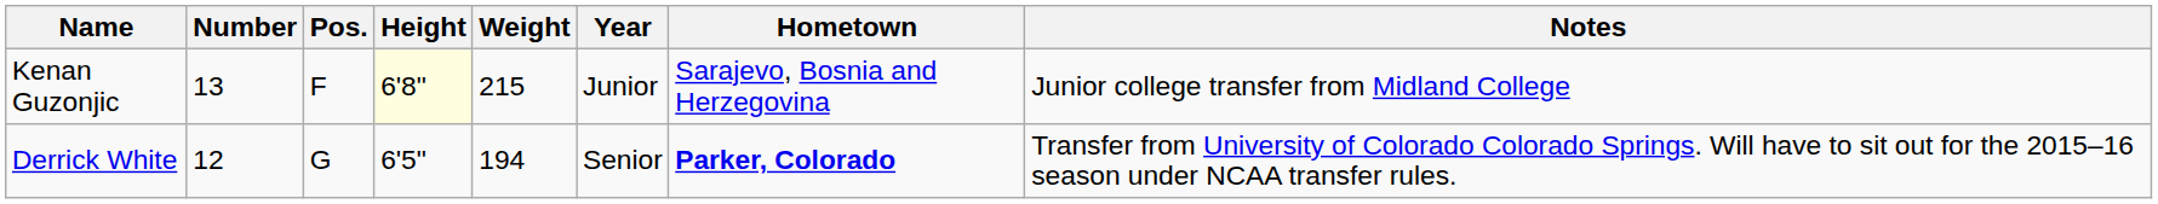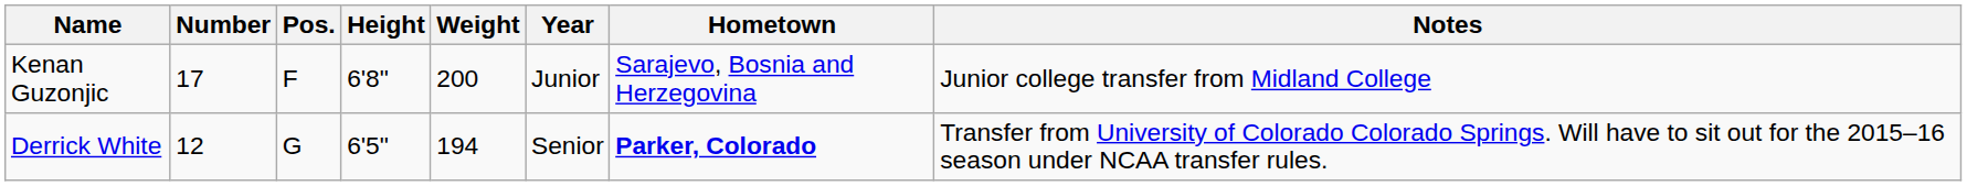Kenan Guzonjic | Number: 13 -> 17
Kenan Guzonjic | Height: lightyellow background -> no background
Kenan Guzonjic | Weight: 215 -> 200
